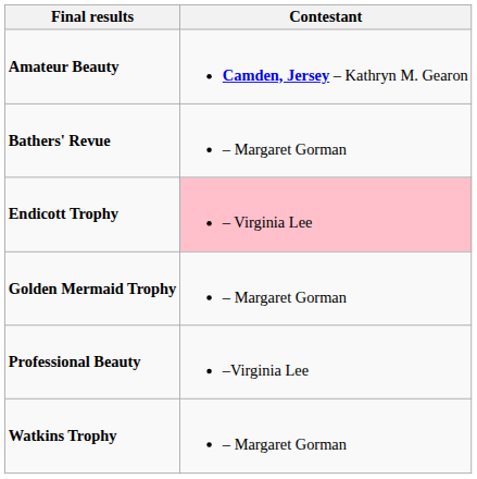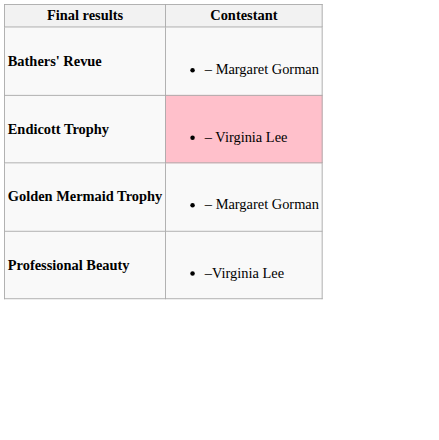- row: Amateur Beauty | Camden, Jersey – Kathryn M. Gearon
- row: Watkins Trophy | – Margaret Gorman
